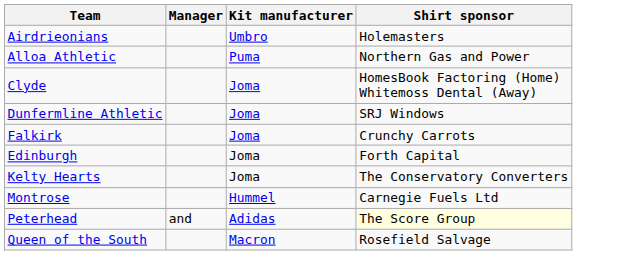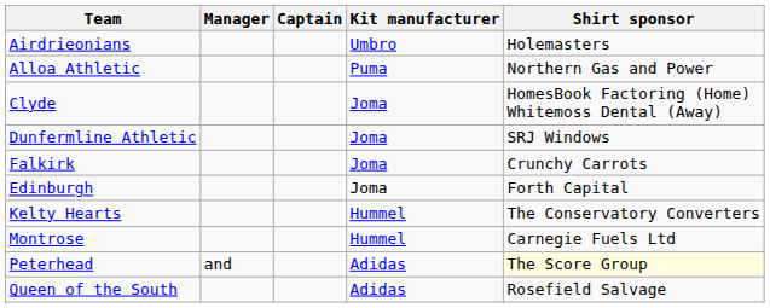+ column: Captain
Kelty Hearts | Kit manufacturer: Joma -> Hummel
Queen of the South | Kit manufacturer: Macron -> Adidas
